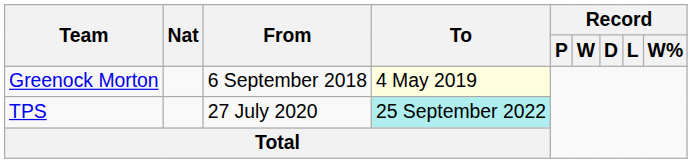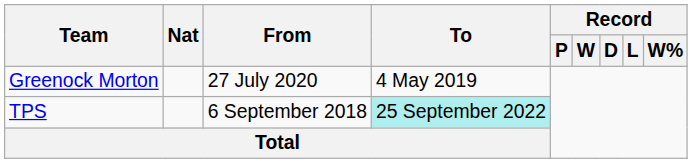Greenock Morton | From: 6 September 2018 -> 27 July 2020
Greenock Morton | To: lightyellow background -> no background
TPS | From: 27 July 2020 -> 6 September 2018
